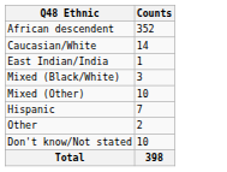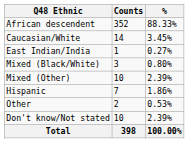+ column: % | 88.33% | 3.45% | 0.27% | 0.80% | 2.39% | 1.86% | 0.53% | 2.39% | 100.00%
